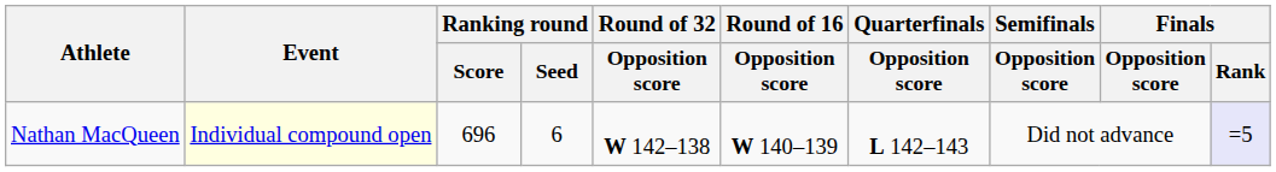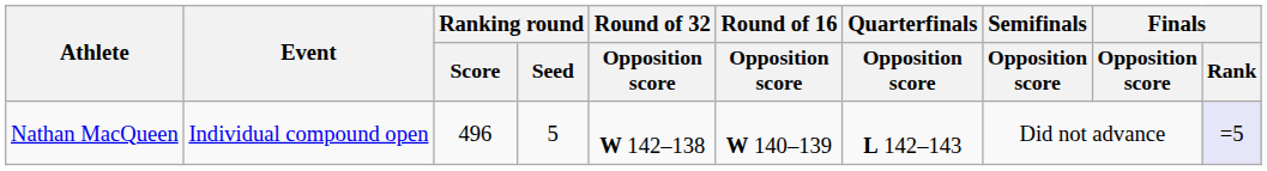Nathan MacQueen | Event: lightyellow background -> no background
Nathan MacQueen | Ranking round / Score: 696 -> 496
Nathan MacQueen | Ranking round / Seed: 6 -> 5
